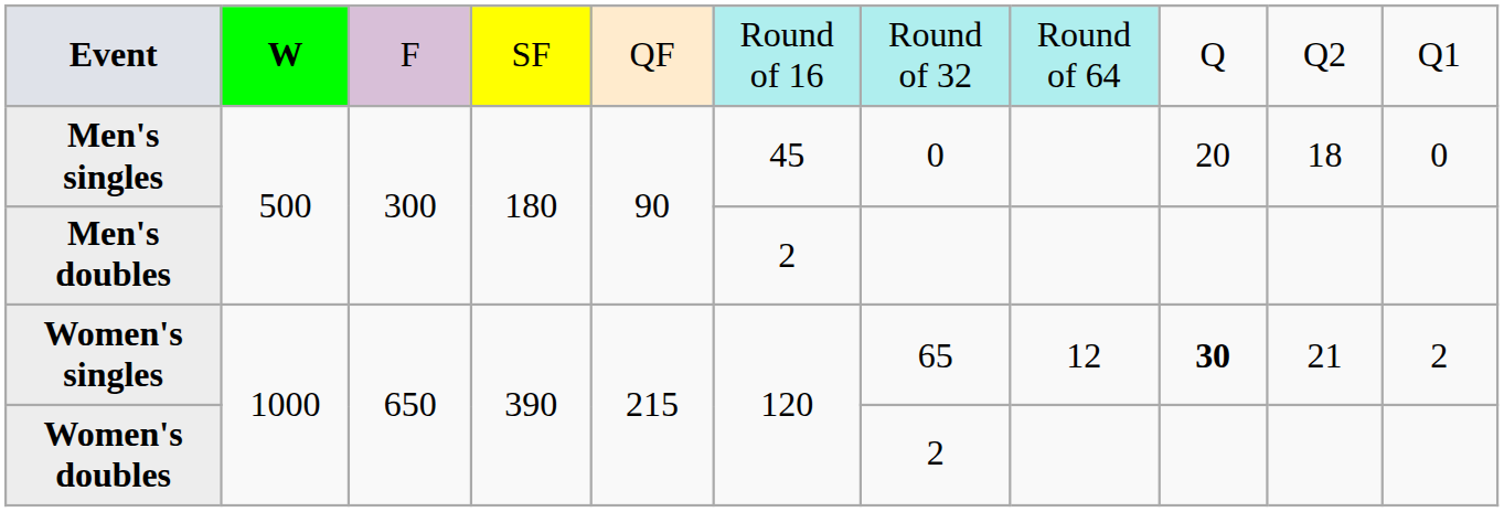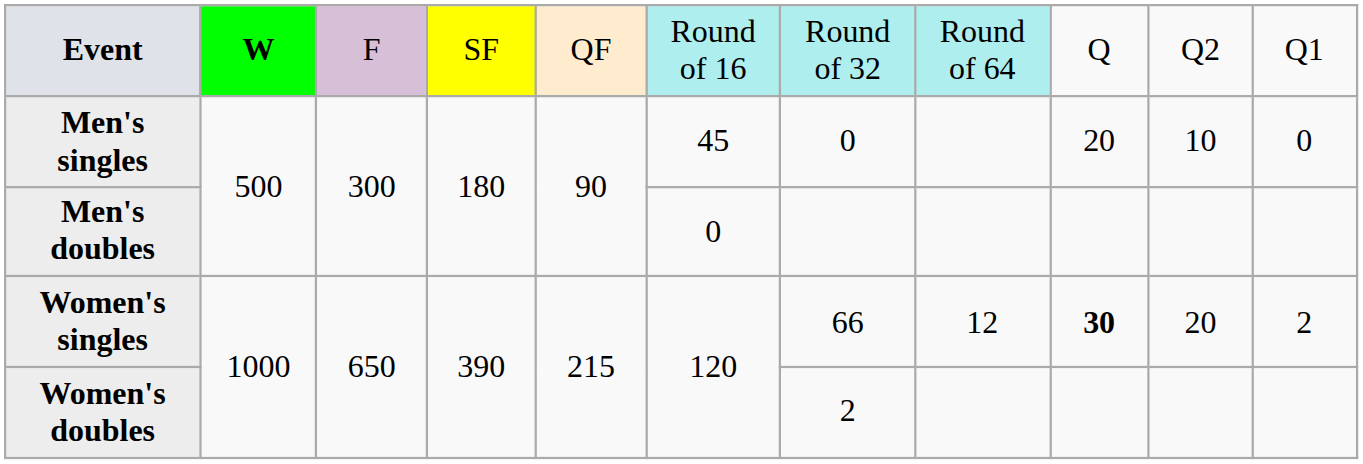Men's singles | column 10: 18 -> 10
Men's doubles | column 6: 2 -> 0
Women's singles | column 7: 65 -> 66
Women's singles | column 10: 21 -> 20
